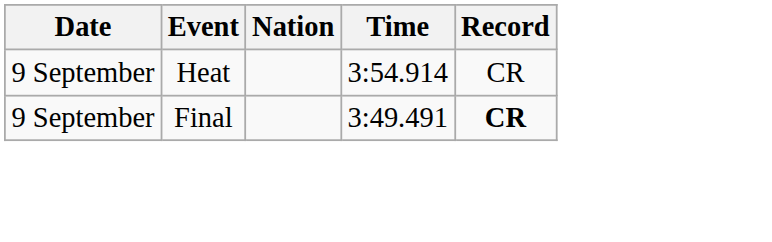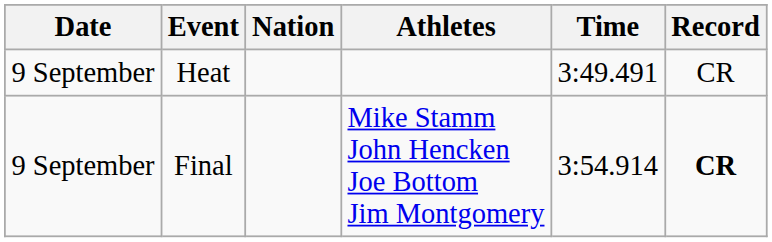+ column: Athletes | Mike Stamm John Hencken Joe Bottom Jim Montgomery
Heat | Time: 3:54.914 -> 3:49.491
Final | Time: 3:49.491 -> 3:54.914
